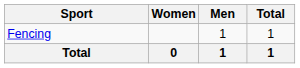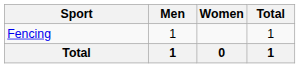columns swapped: Men <-> Women
